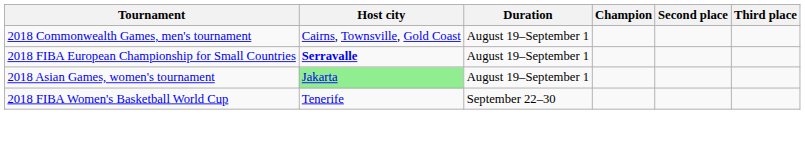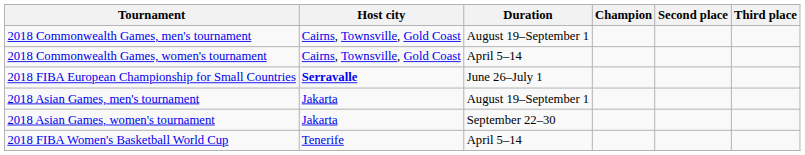+ row: 2018 Commonwealth Games, women's tournament | Cairns, Townsville, Gold Coast | April 5–14
2018 FIBA European Championship for Small Countries | Duration: August 19–September 1 -> June 26–July 1
+ row: 2018 Asian Games, men's tournament | Jakarta | August 19–September 1
2018 Asian Games, women's tournament | Host city: lightgreen background -> no background
2018 Asian Games, women's tournament | Duration: August 19–September 1 -> September 22–30
2018 FIBA Women's Basketball World Cup | Duration: September 22–30 -> April 5–14
